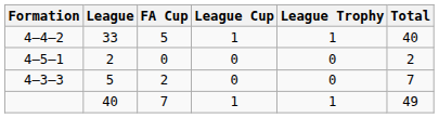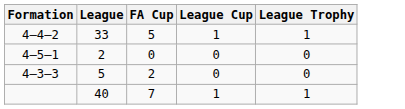- column: Total | 40 | 2 | 7 | 49
